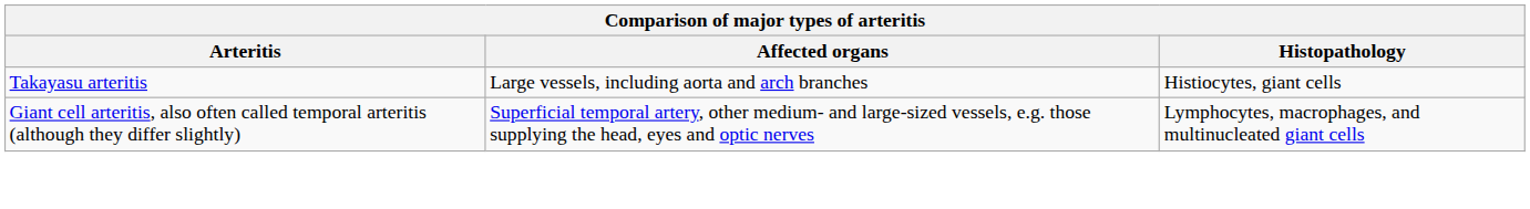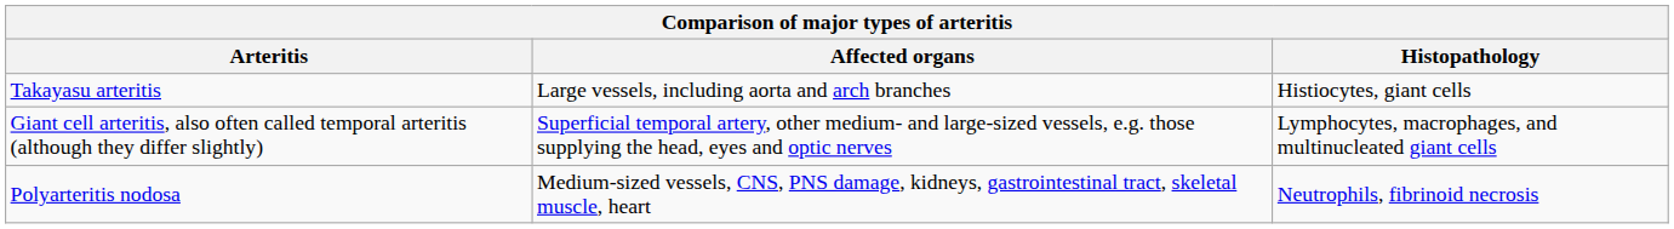+ row: Polyarteritis nodosa | Medium-sized vessels, CNS, PNS damage, kidneys, gastrointestinal tract, skeletal muscle, heart | Neutrophils, fibrinoid necrosis
